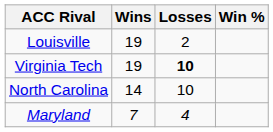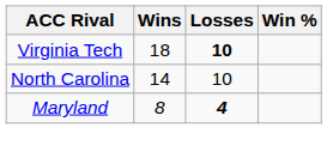- row: Louisville | 19 | 2
Virginia Tech | Wins: 19 -> 18
Maryland | Wins: 7 -> 8
Maryland | Losses: normal -> bold
